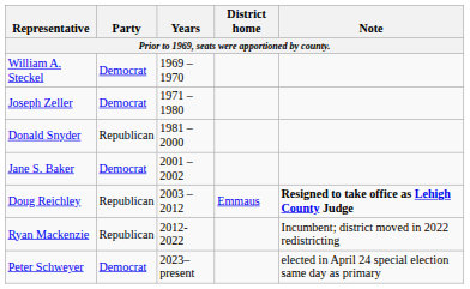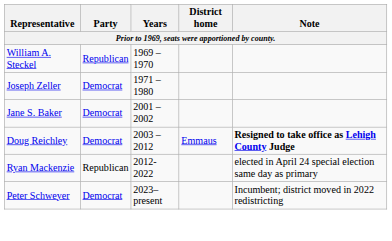William A. Steckel | Party: Democrat -> Republican
- row: Donald Snyder | Republican | 1981 – 2000
Doug Reichley | Party: Republican -> Democrat
Ryan Mackenzie | Note: Incumbent; district moved in 2022 redistricting -> elected in April 24 special election same day as primary
Peter Schweyer | Note: elected in April 24 special election same day as primary -> Incumbent; district moved in 2022 redistricting
